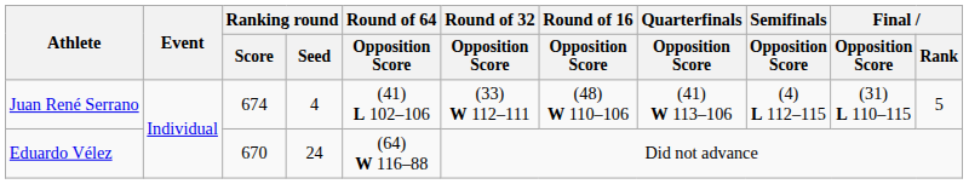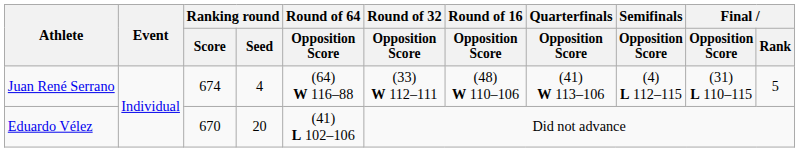Juan René Serrano | Round of 64 / Opposition Score: (41) L 102–106 -> (64) W 116–88
Eduardo Vélez | Ranking round / Seed: 24 -> 20
Eduardo Vélez | Round of 64 / Opposition Score: (64) W 116–88 -> (41) L 102–106
